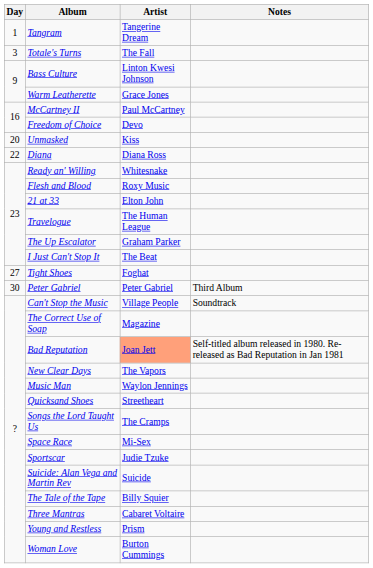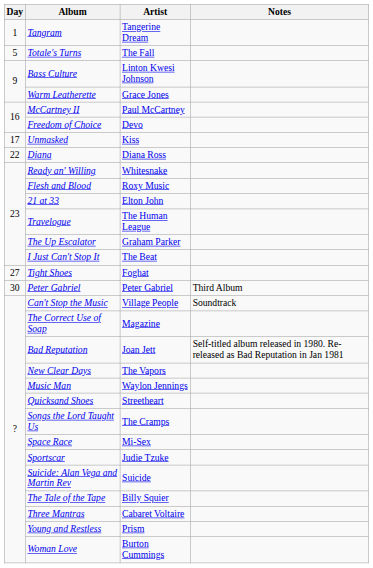Totale's Turns | Day: 3 -> 5
Unmasked | Day: 20 -> 17
Bad Reputation | Artist: lightsalmon background -> no background
